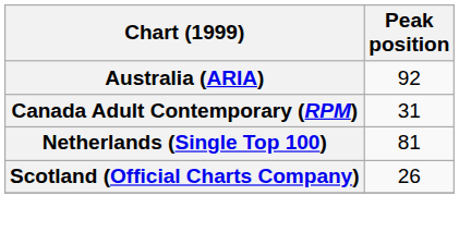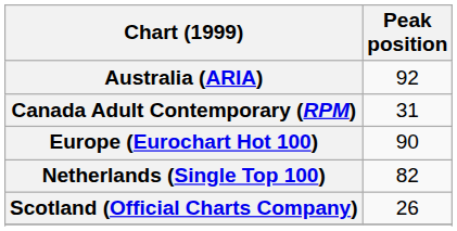+ row: Europe (Eurochart Hot 100) | 90
Netherlands (Single Top 100) | Peak position: 81 -> 82
